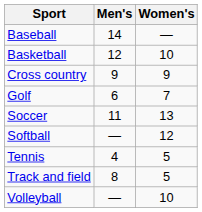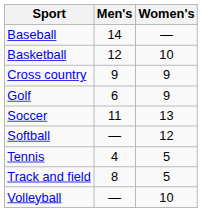Golf | Women's: 7 -> 9
